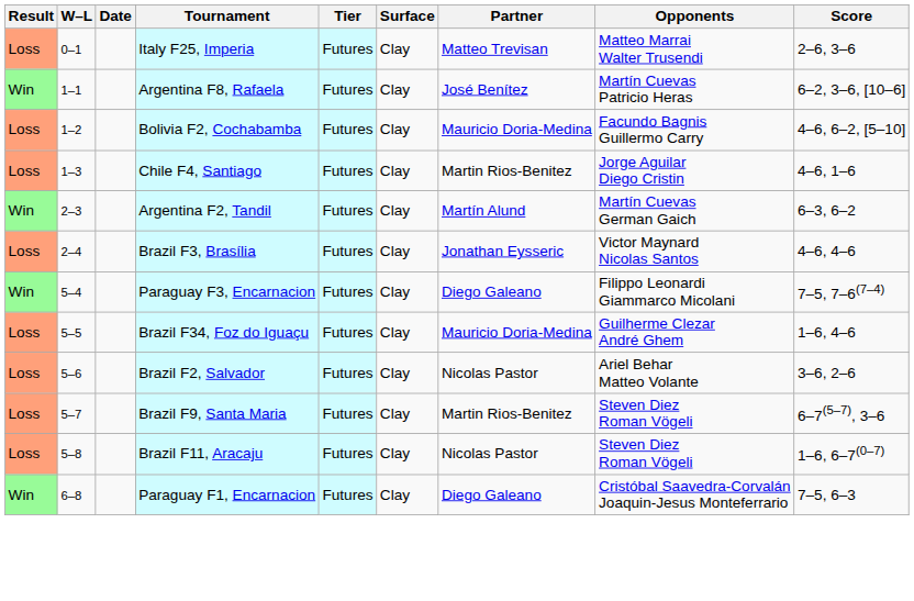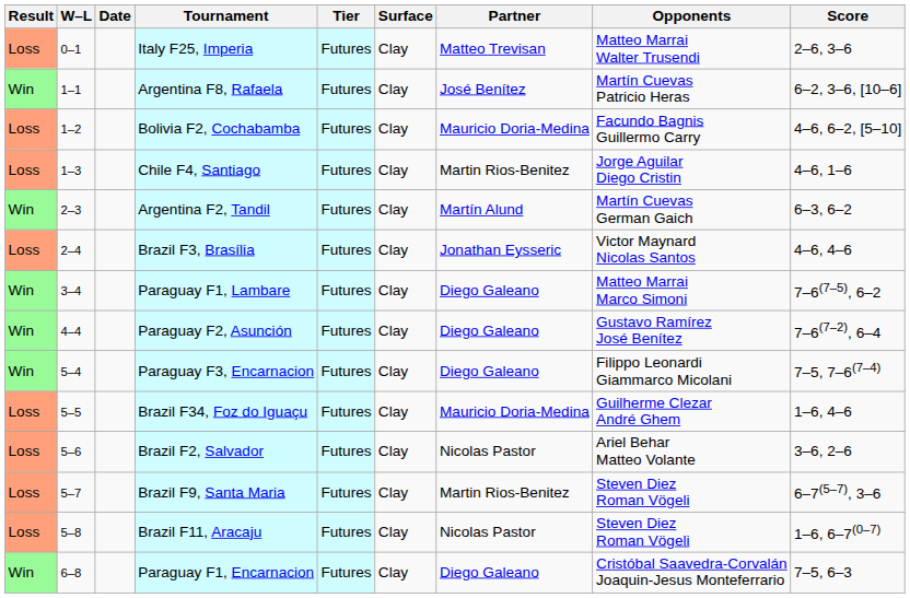+ row: Win | 3–4 | Paraguay F1, Lambare | Futures | Clay | Diego Galeano | Matteo Marrai Marco Simoni | 7–6(7–5), 6–2
+ row: Win | 4–4 | Paraguay F2, Asunción | Futures | Clay | Diego Galeano | Gustavo Ramírez José Benítez | 7–6(7–2), 6–4
